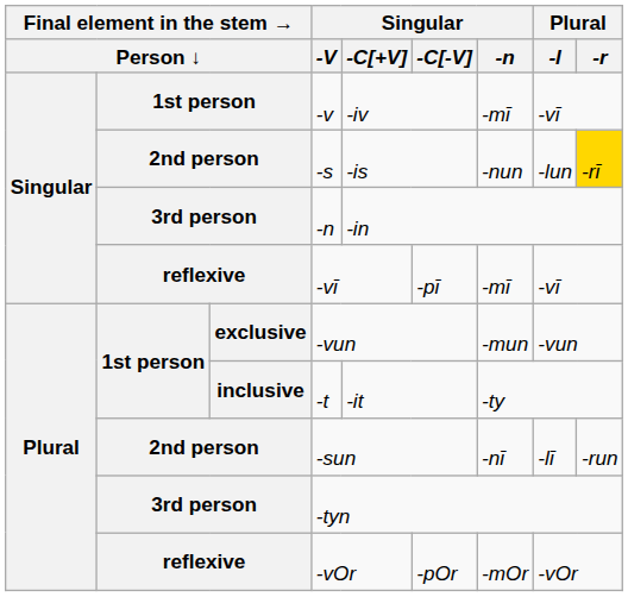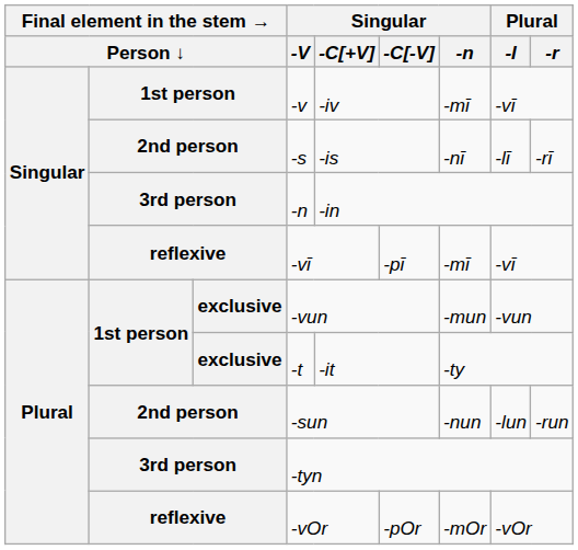-s | Singular / -n: -nun -> -nī
-s | Plural / -l: -lun -> -lī
-s | Plural / -r: gold background -> no background
-t | column 3: inclusive -> exclusive
-sun | Singular / -n: -nī -> -nun
-sun | Plural / -l: -lī -> -lun
